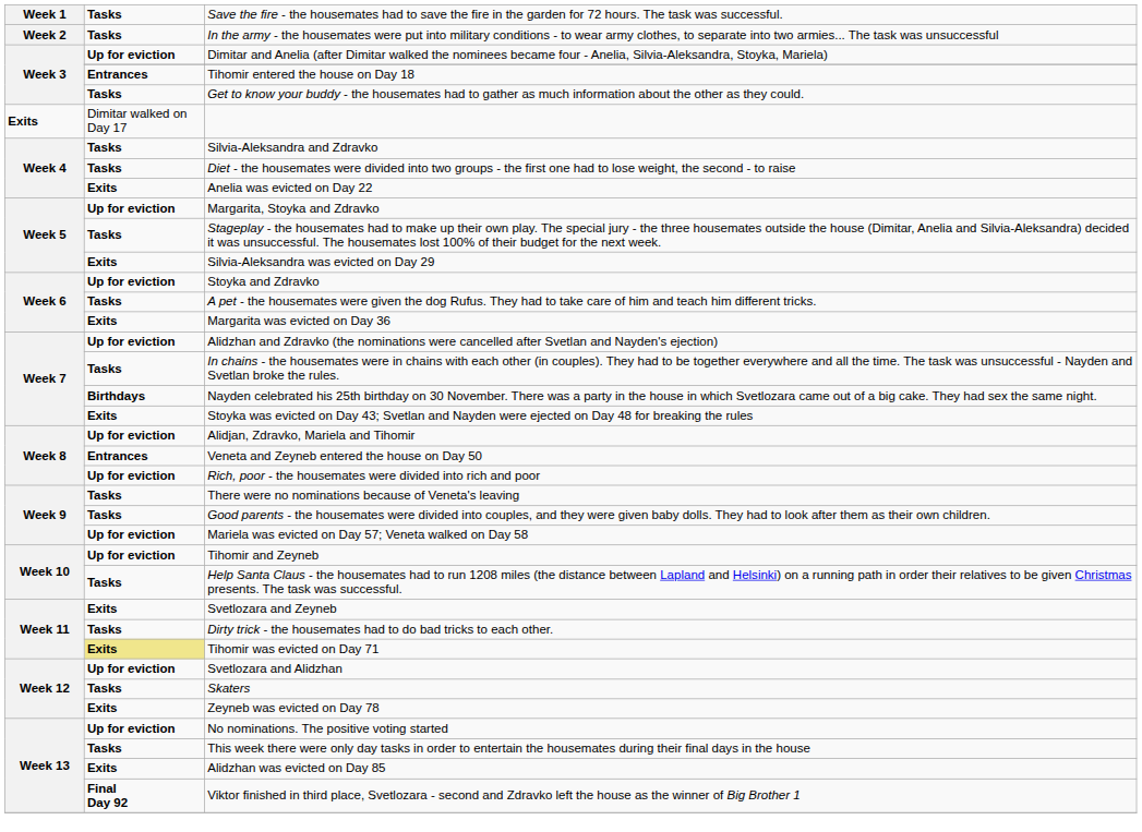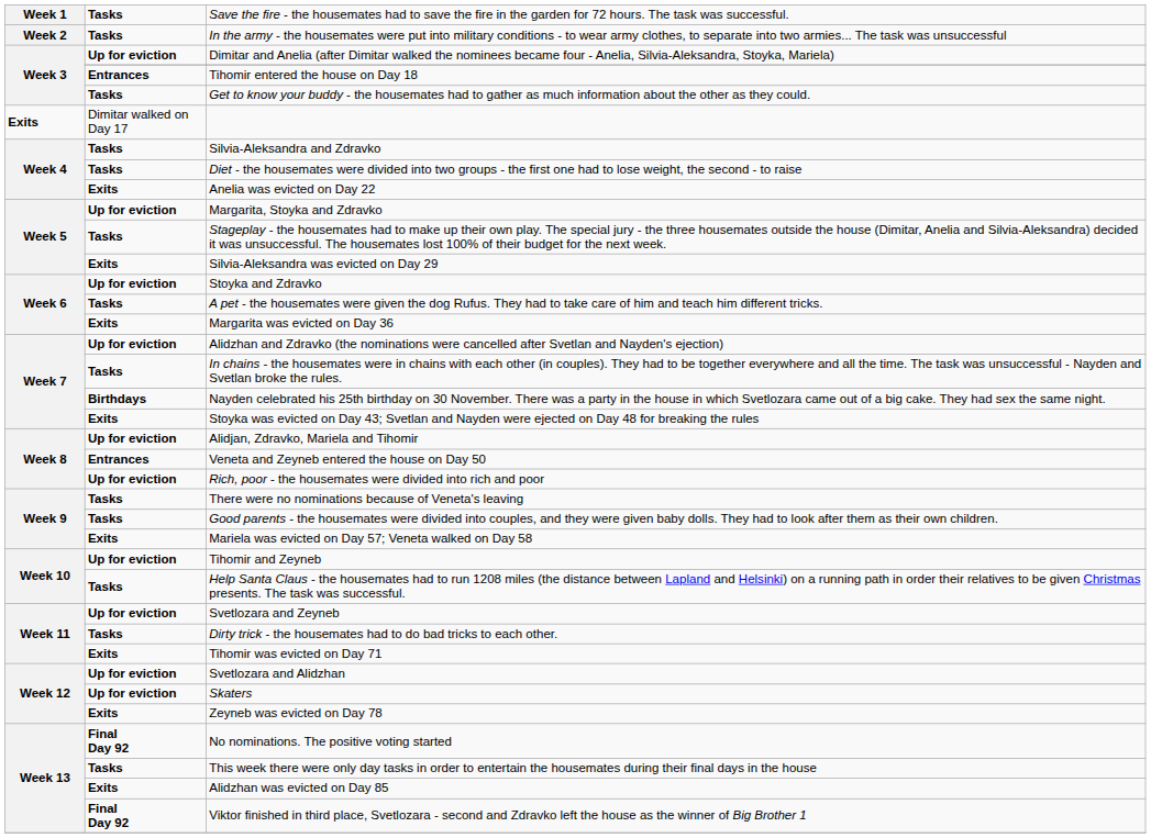Mariela was evicted on Day 57; Veneta walked on Day 58 | column 2: Up for eviction -> Exits
Svetlozara and Zeyneb | column 2: Exits -> Up for eviction
Tihomir was evicted on Day 71 | column 2: khaki background -> no background
Skaters | column 2: Tasks -> Up for eviction
No nominations. The positive voting started | column 2: Up for eviction -> Final Day 92
